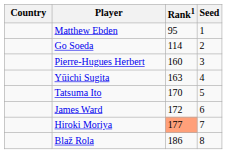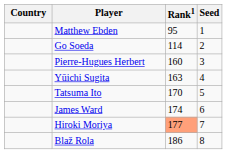James Ward | Rank1: 172 -> 174
